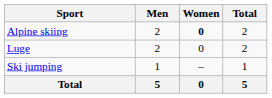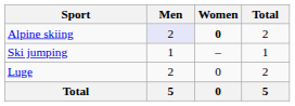Alpine skiing | Men: no background -> lavender background
rows swapped: Luge <-> Ski jumping
